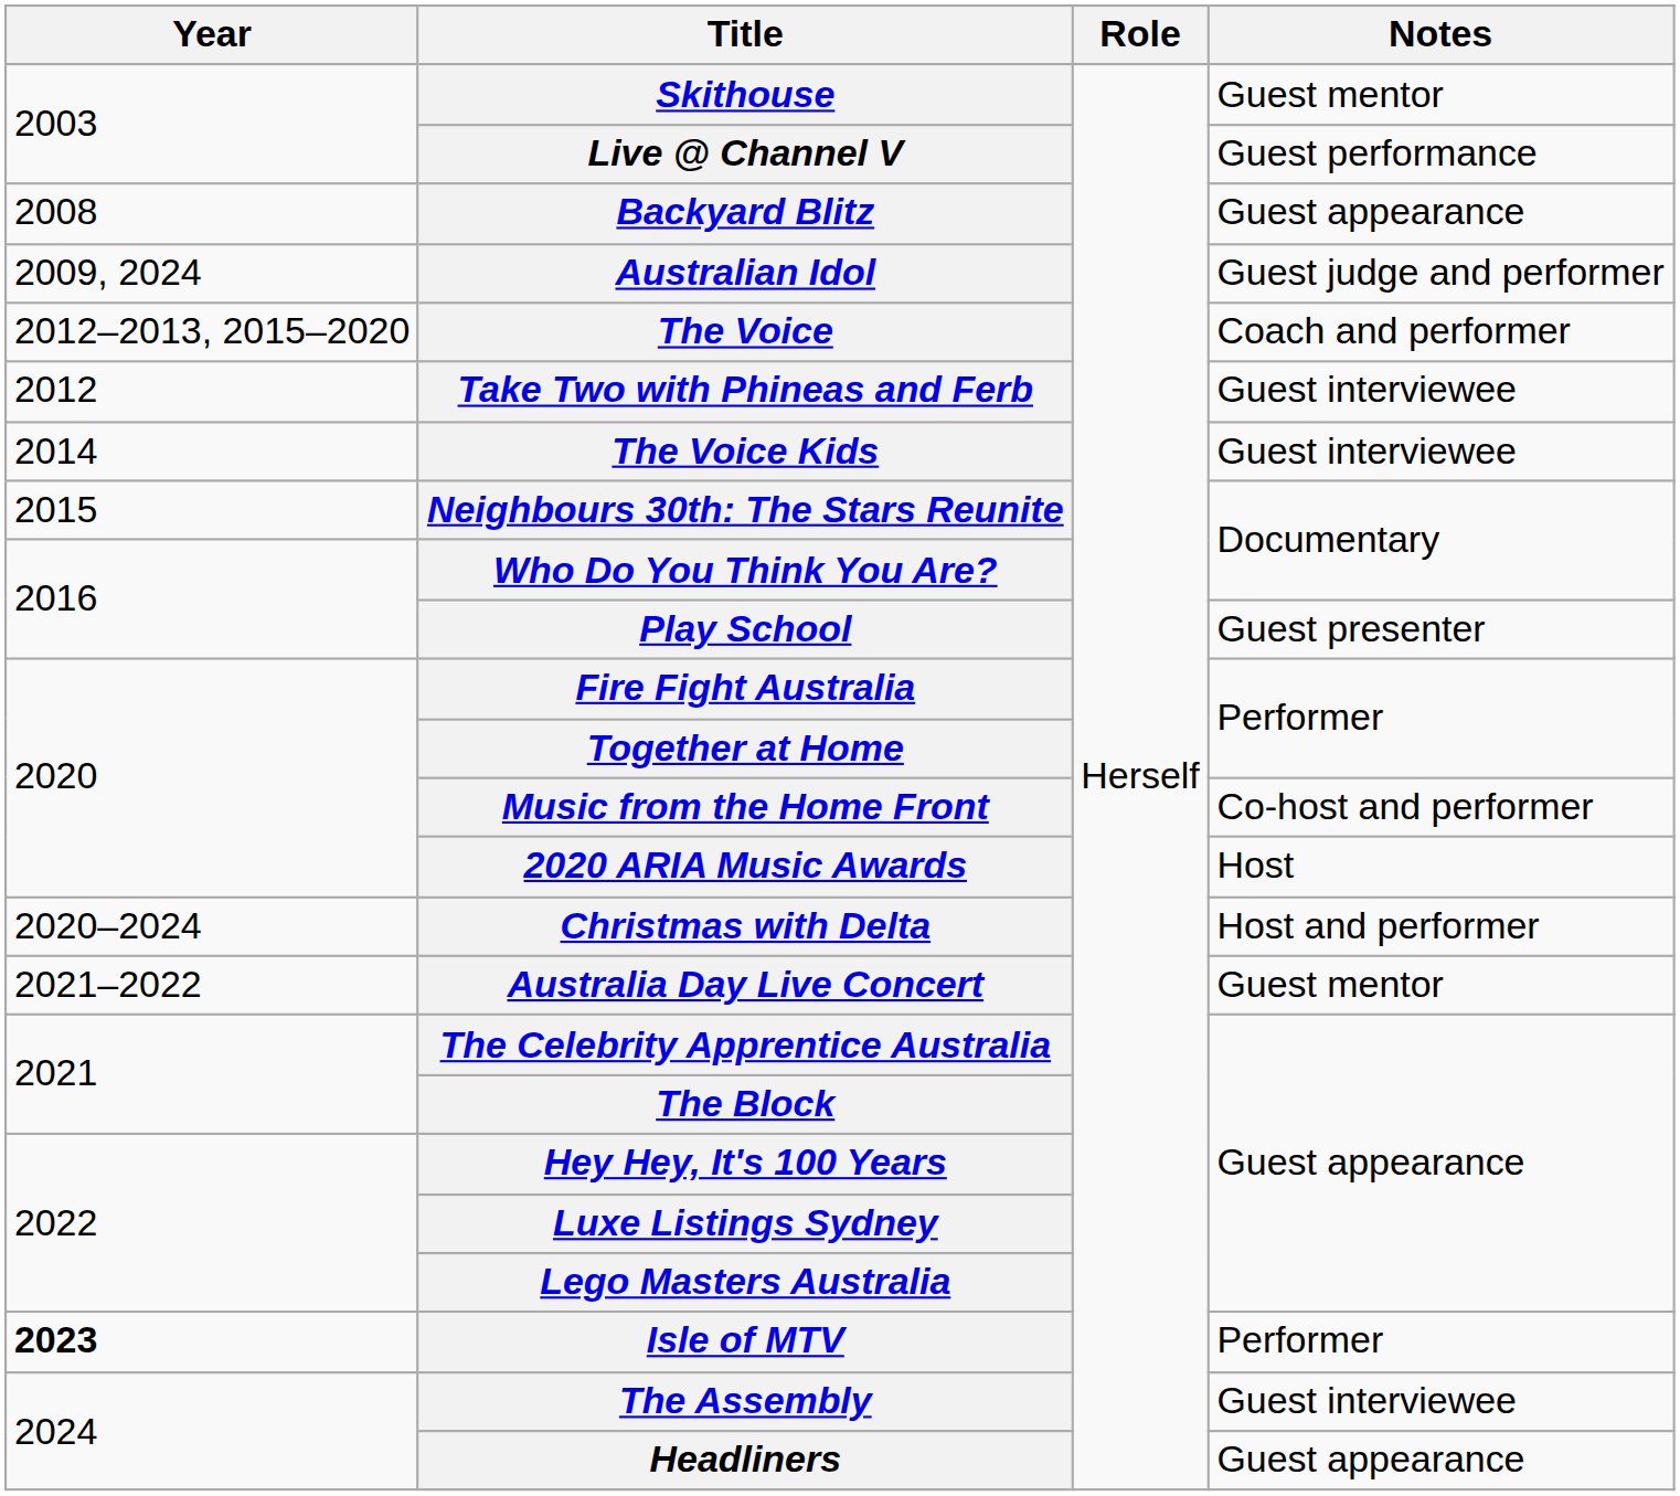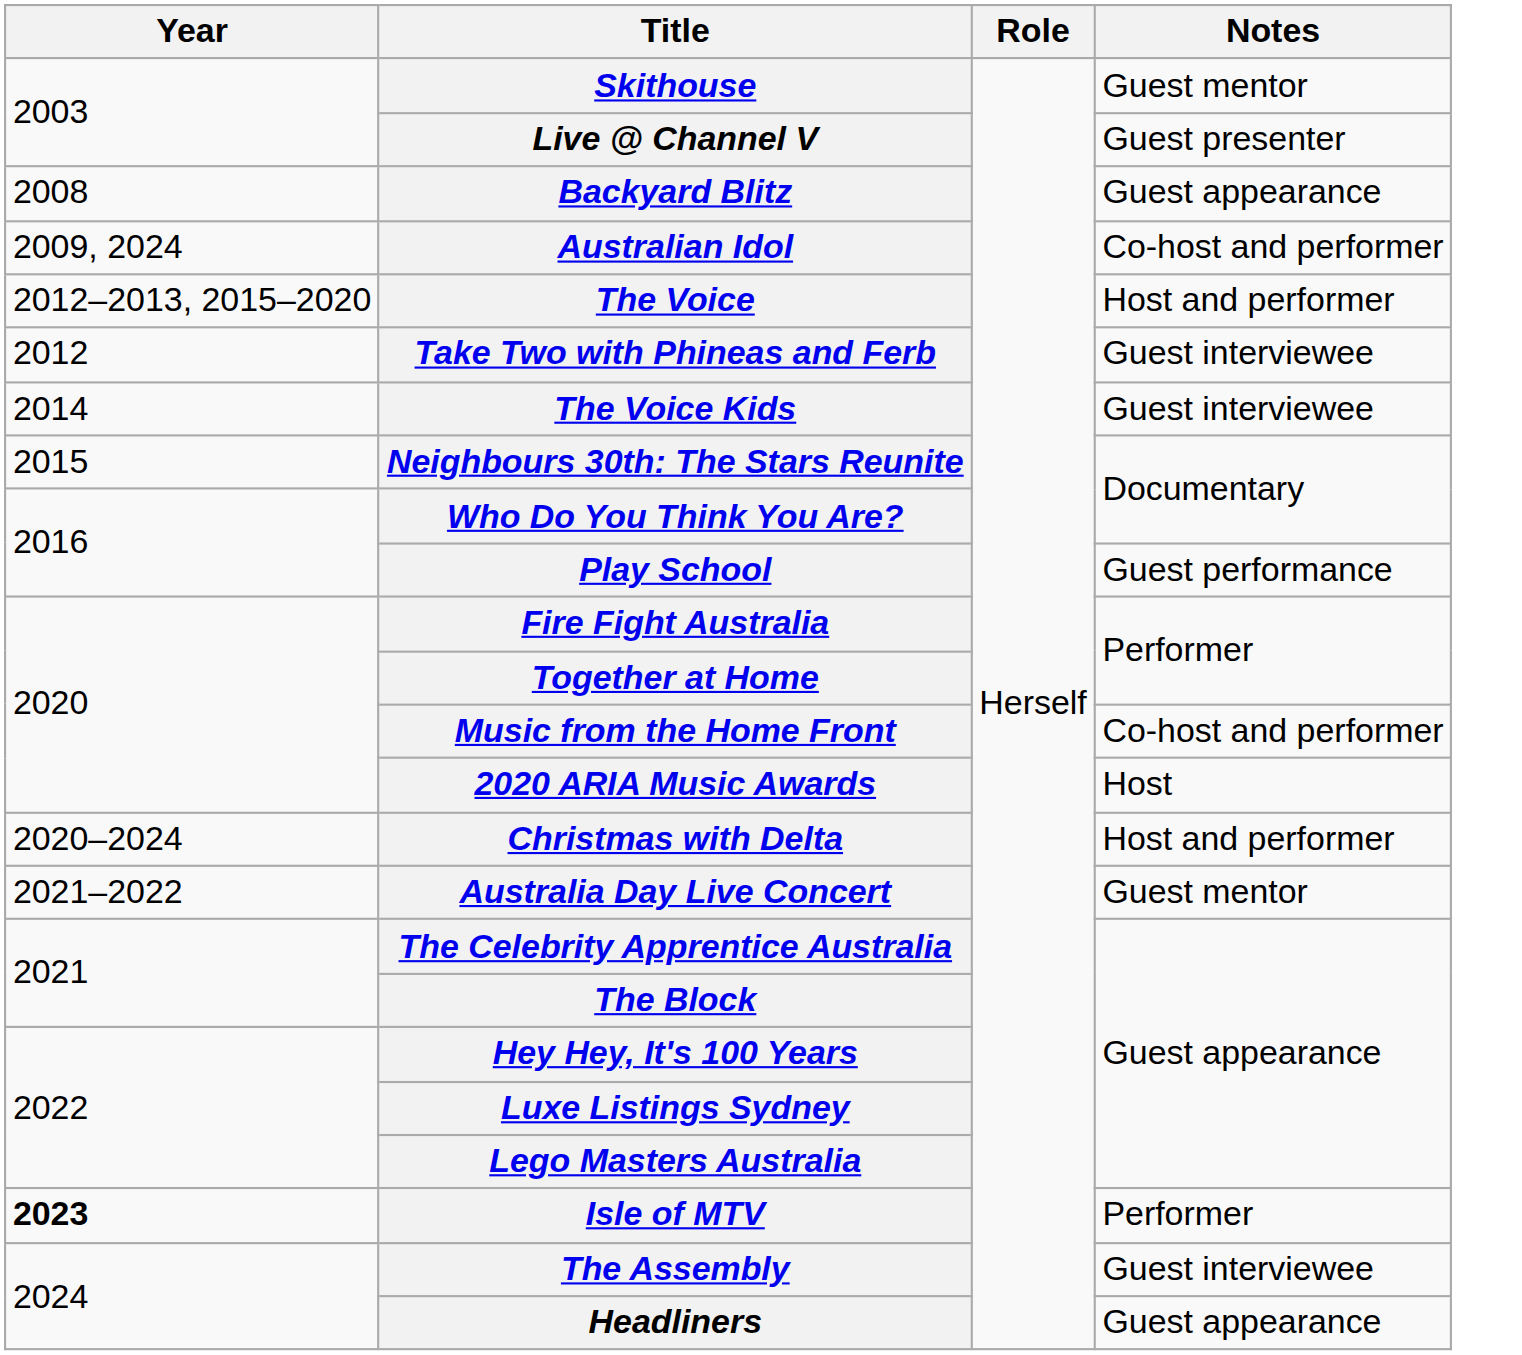Live @ Channel V | Notes: Guest performance -> Guest presenter
Australian Idol | Notes: Guest judge and performer -> Co-host and performer
The Voice | Notes: Coach and performer -> Host and performer
Play School | Notes: Guest presenter -> Guest performance
